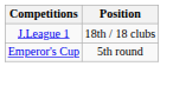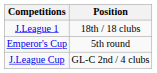+ row: J.League Cup | GL-C 2nd / 4 clubs
